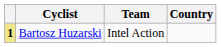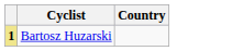- column: Team | Intel Action
